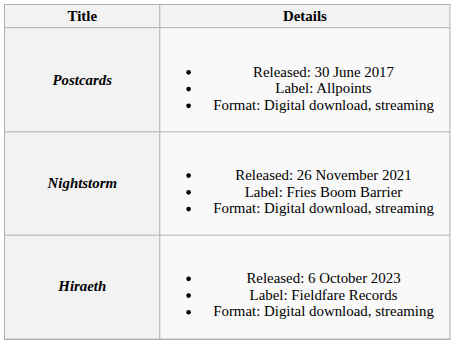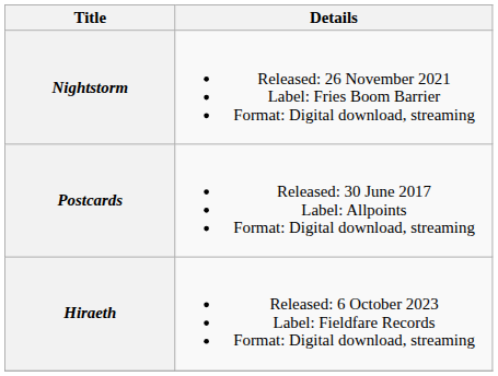rows swapped: Postcards <-> Nightstorm
